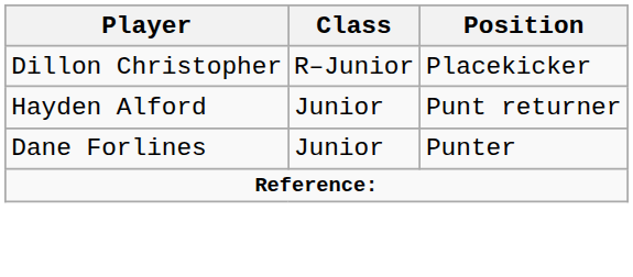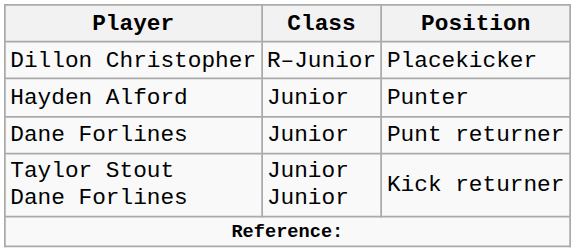Hayden Alford | Position: Punt returner -> Punter
Dane Forlines | Position: Punter -> Punt returner
+ row: Taylor Stout Dane Forlines | Junior Junior | Kick returner
